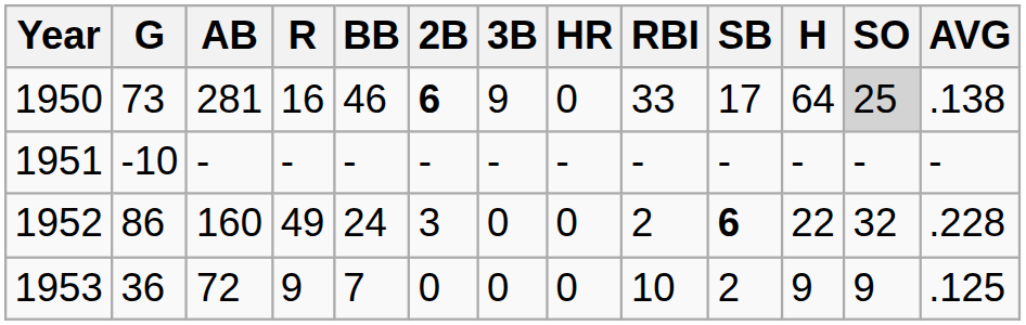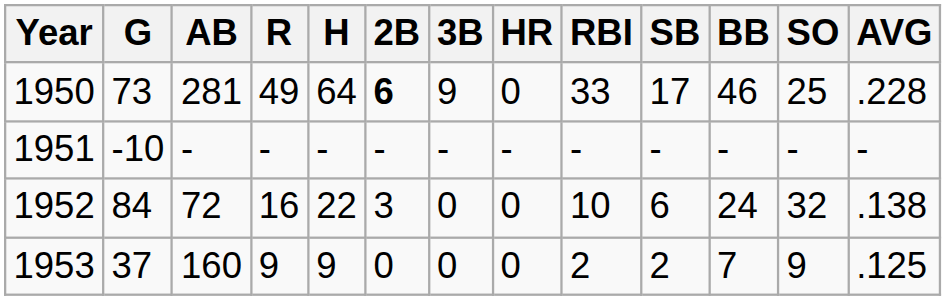columns swapped: H <-> BB
1950 | R: 16 -> 49
1950 | SO: lightgrey background -> no background
1950 | AVG: .138 -> .228
1952 | G: 86 -> 84
1952 | AB: 160 -> 72
1952 | R: 49 -> 16
1952 | RBI: 2 -> 10
1952 | SB: bold -> normal
1952 | AVG: .228 -> .138
1953 | G: 36 -> 37
1953 | AB: 72 -> 160
1953 | RBI: 10 -> 2
